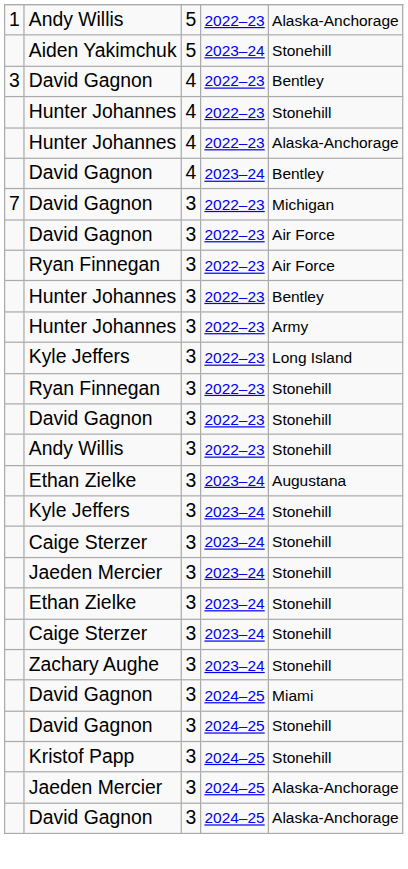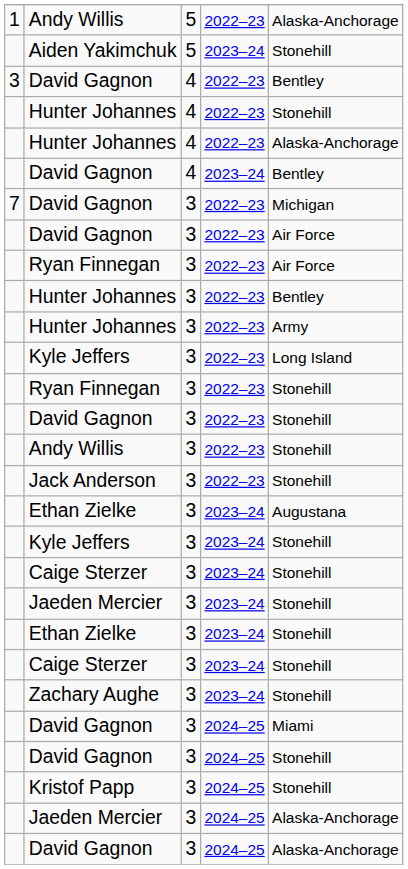+ row: Jack Anderson | 3 | 2022–23 | Stonehill
